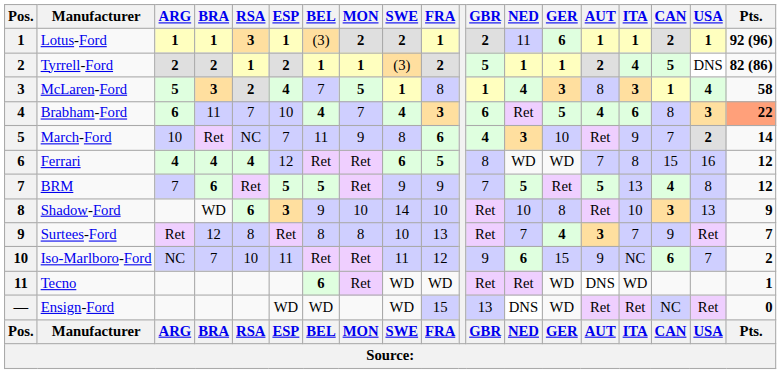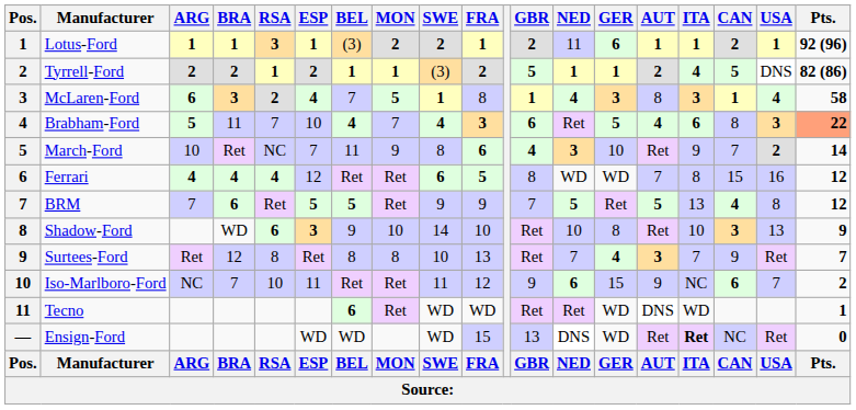McLaren-Ford | ARG: 5 -> 6
Brabham-Ford | ARG: 6 -> 5
Ensign-Ford | ITA: normal -> bold
